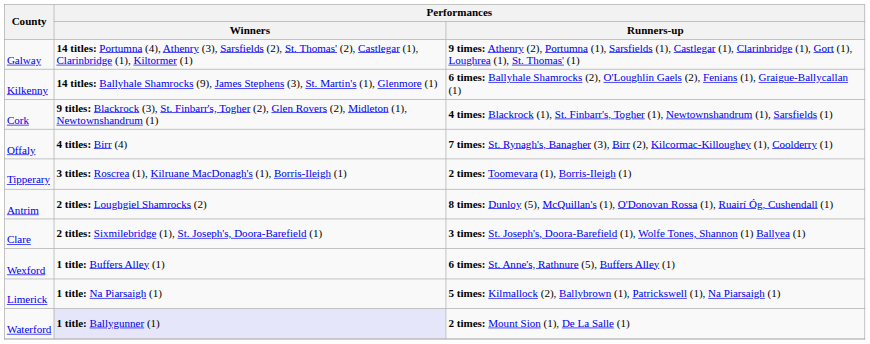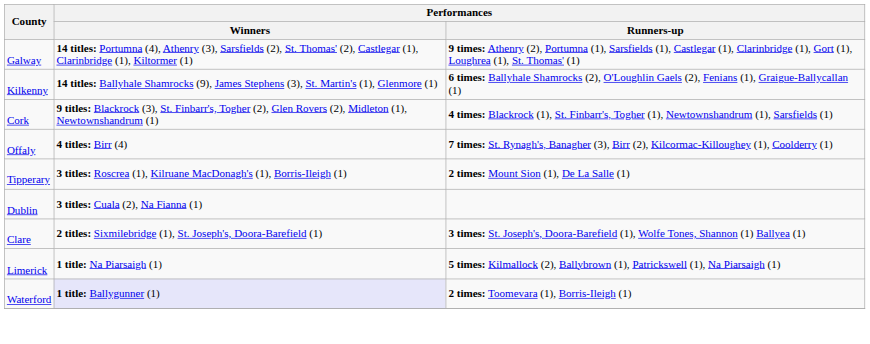Tipperary | Performances / Runners-up: 2 times: Toomevara (1), Borris-Ileigh (1) -> 2 times: Mount Sion (1), De La Salle (1)
+ row: Dublin | 3 titles: Cuala (2), Na Fianna (1)
- row: Antrim | 2 titles: Loughgiel Shamrocks (2) | 8 times: Dunloy (5), McQuillan's (1), O'Donovan Rossa (1), Ruairí Óg, Cushendall (1)
- row: Wexford | 1 title: Buffers Alley (1) | 6 times: St. Anne's, Rathnure (5), Buffers Alley (1)
Waterford | Performances / Runners-up: 2 times: Mount Sion (1), De La Salle (1) -> 2 times: Toomevara (1), Borris-Ileigh (1)
